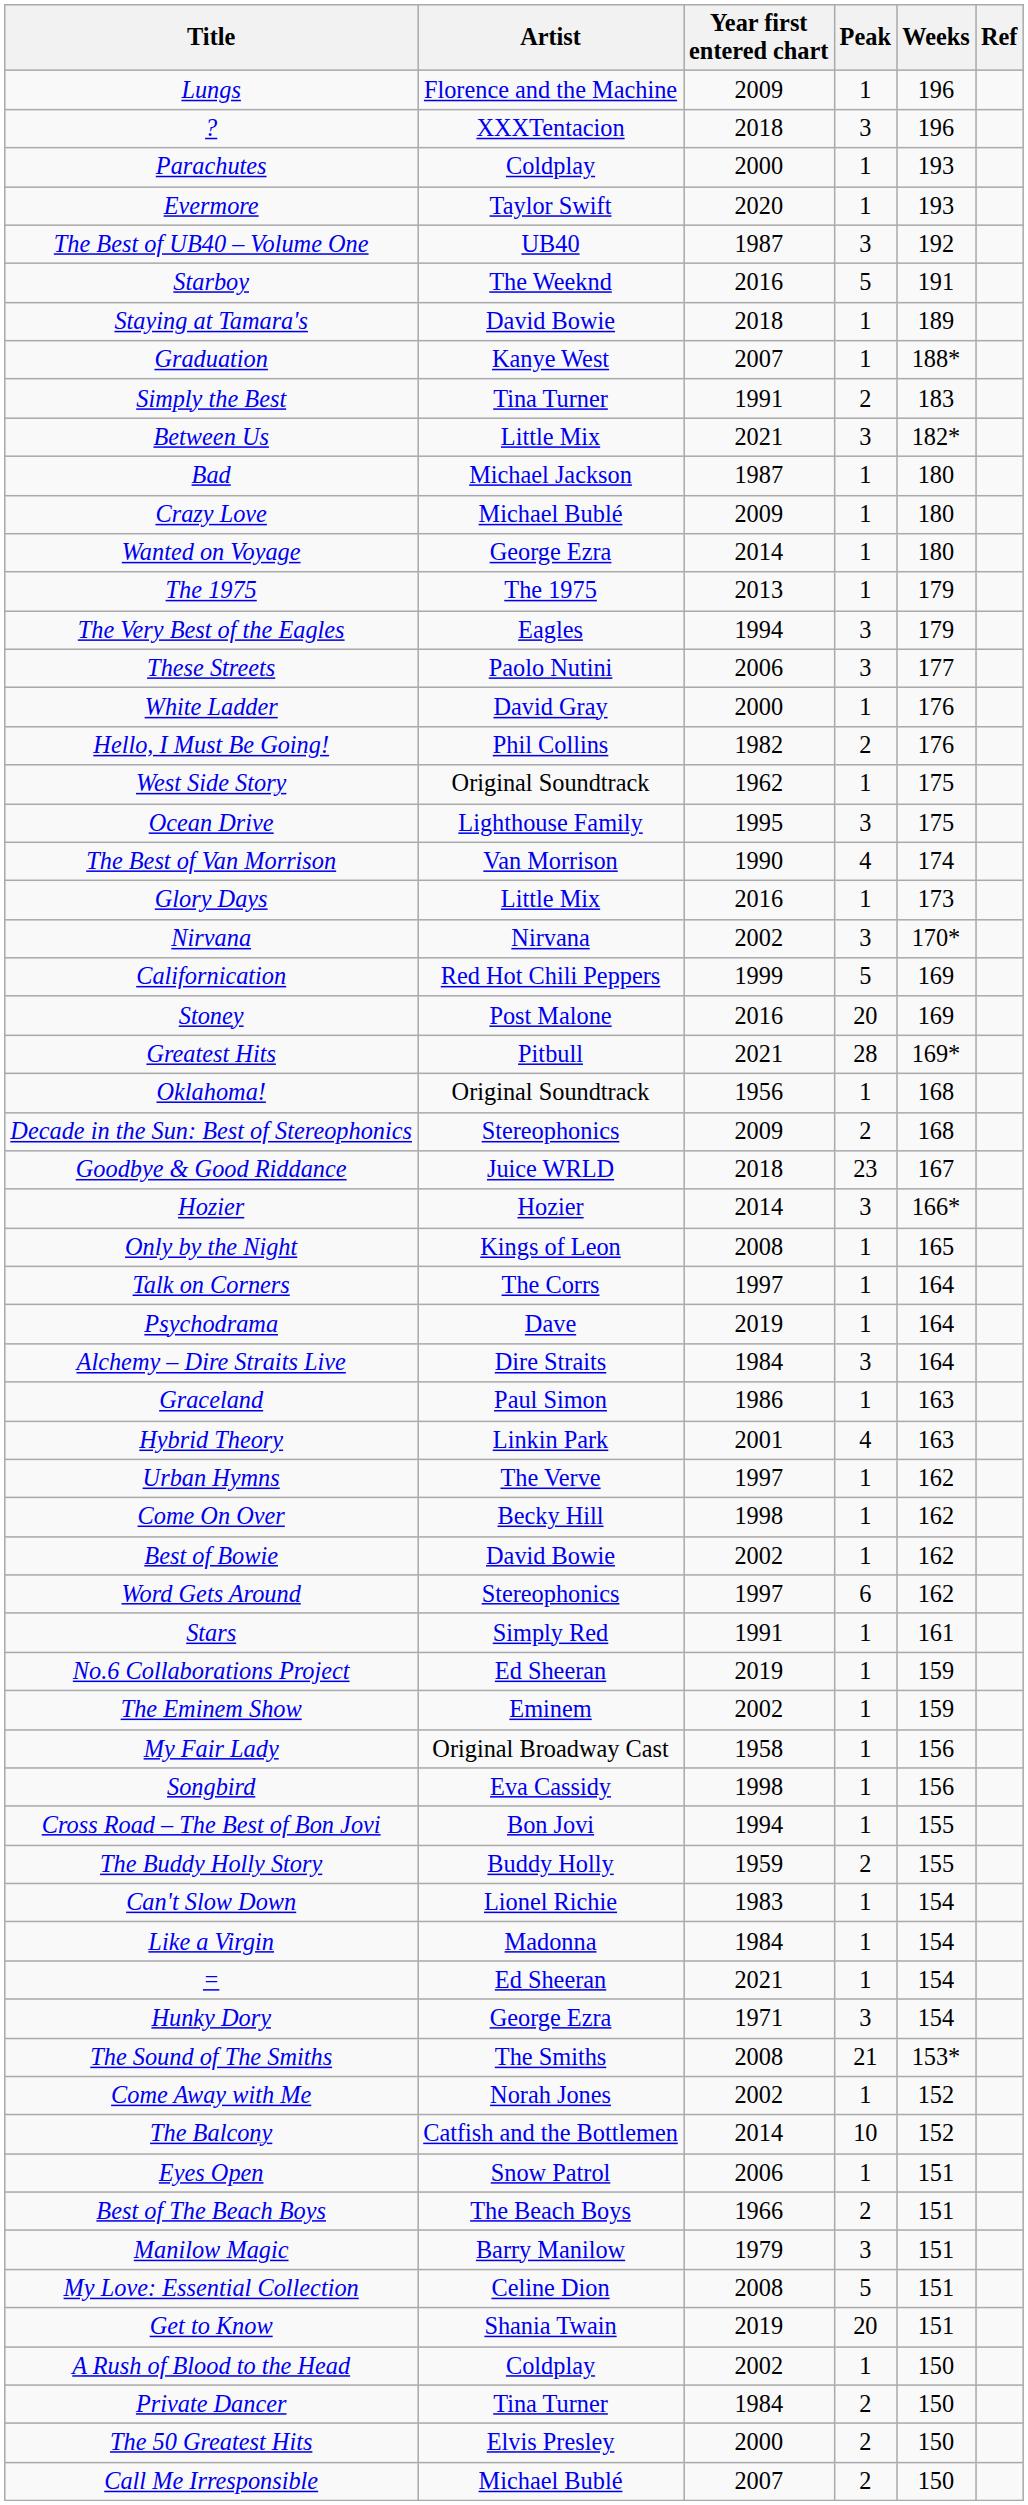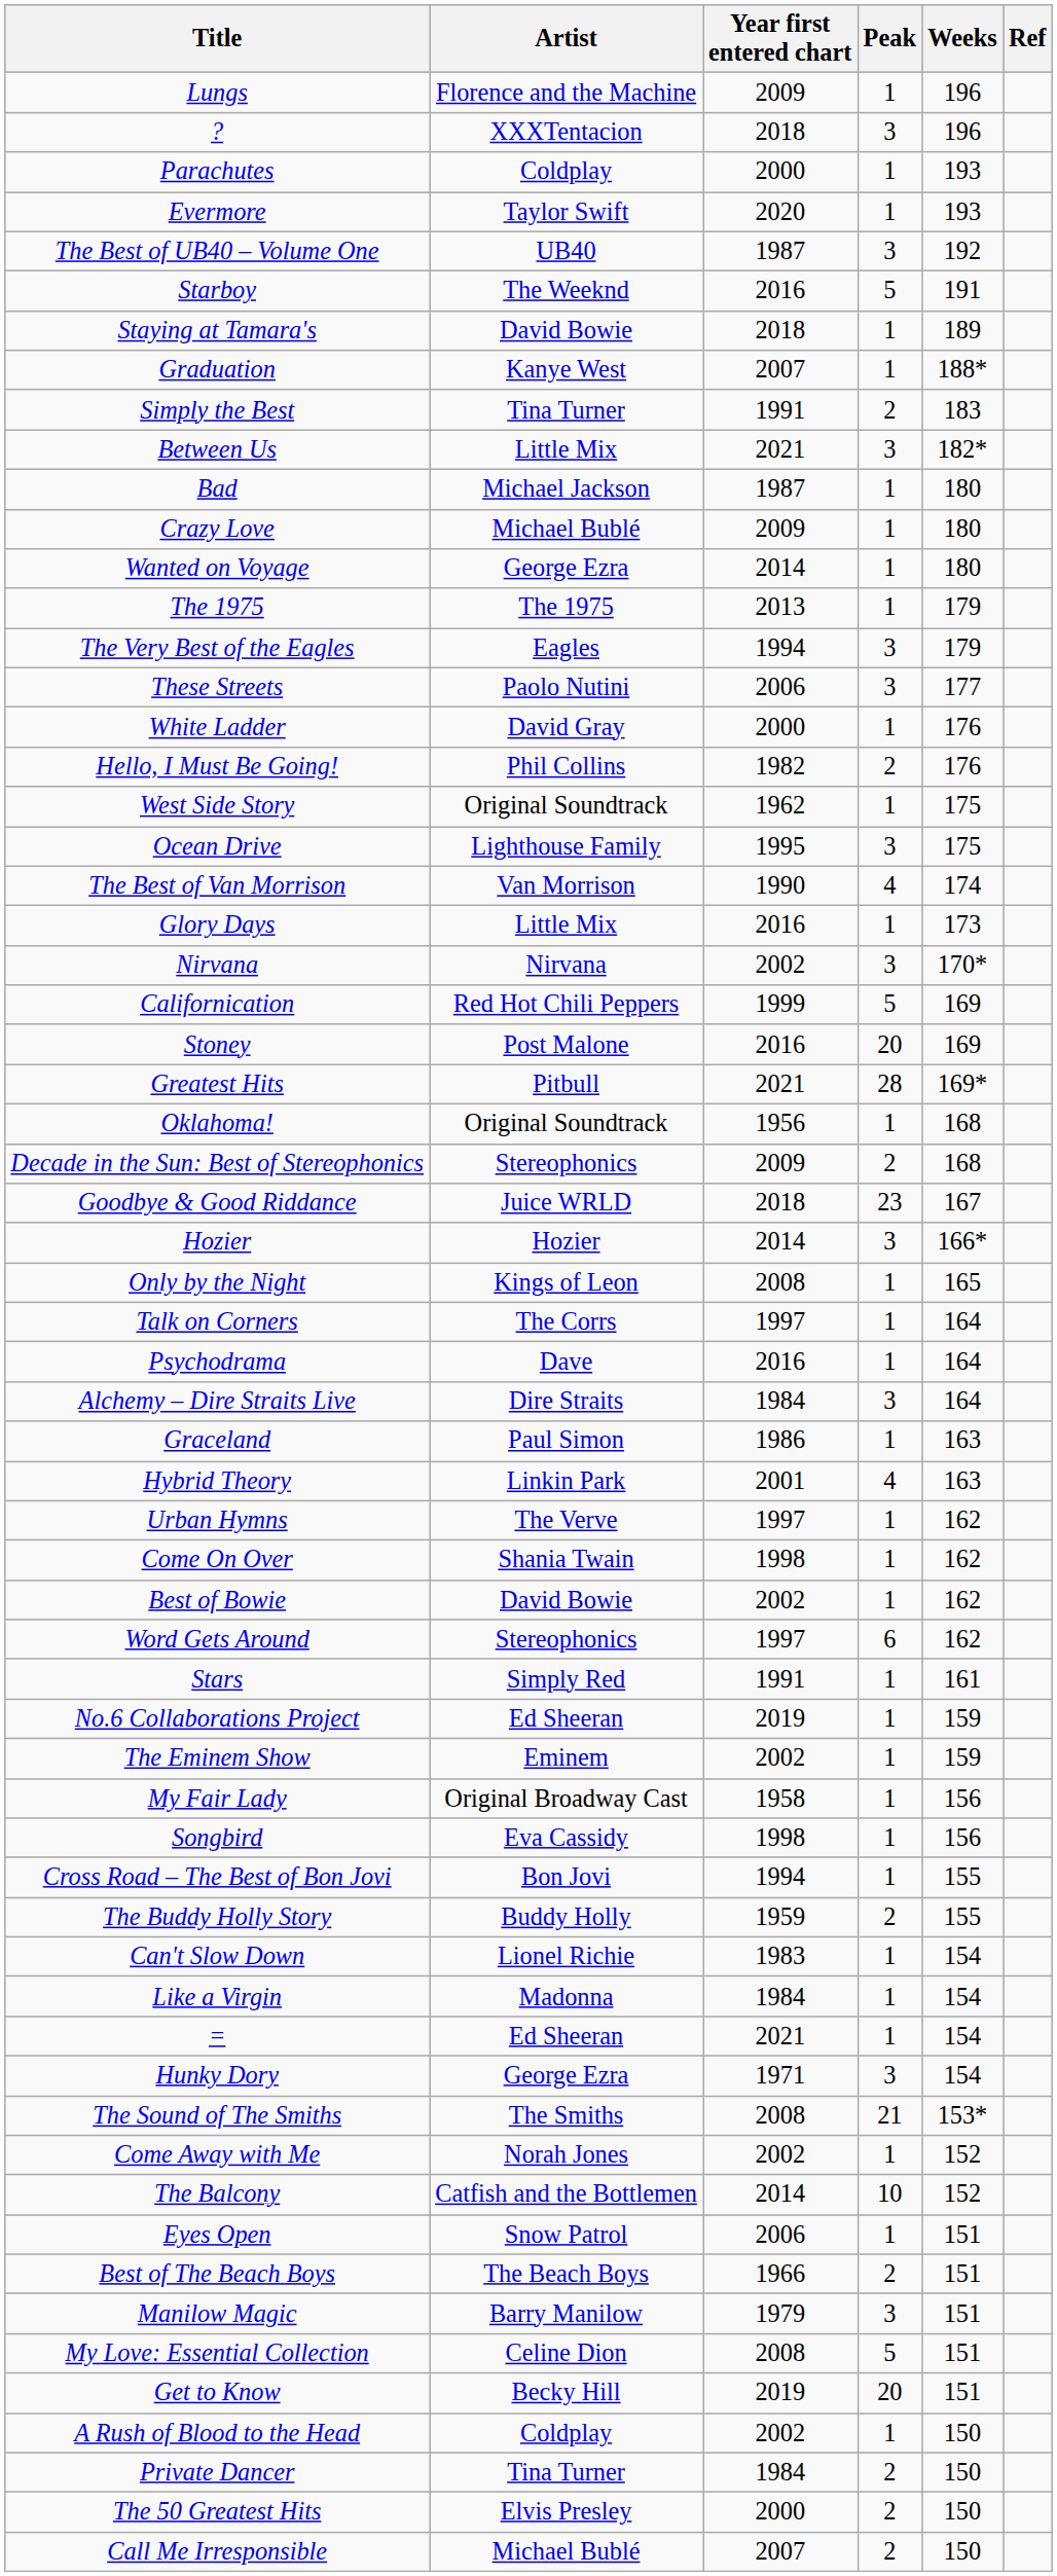Psychodrama | Year first entered chart: 2019 -> 2016
Come On Over | Artist: Becky Hill -> Shania Twain
Get to Know | Artist: Shania Twain -> Becky Hill
